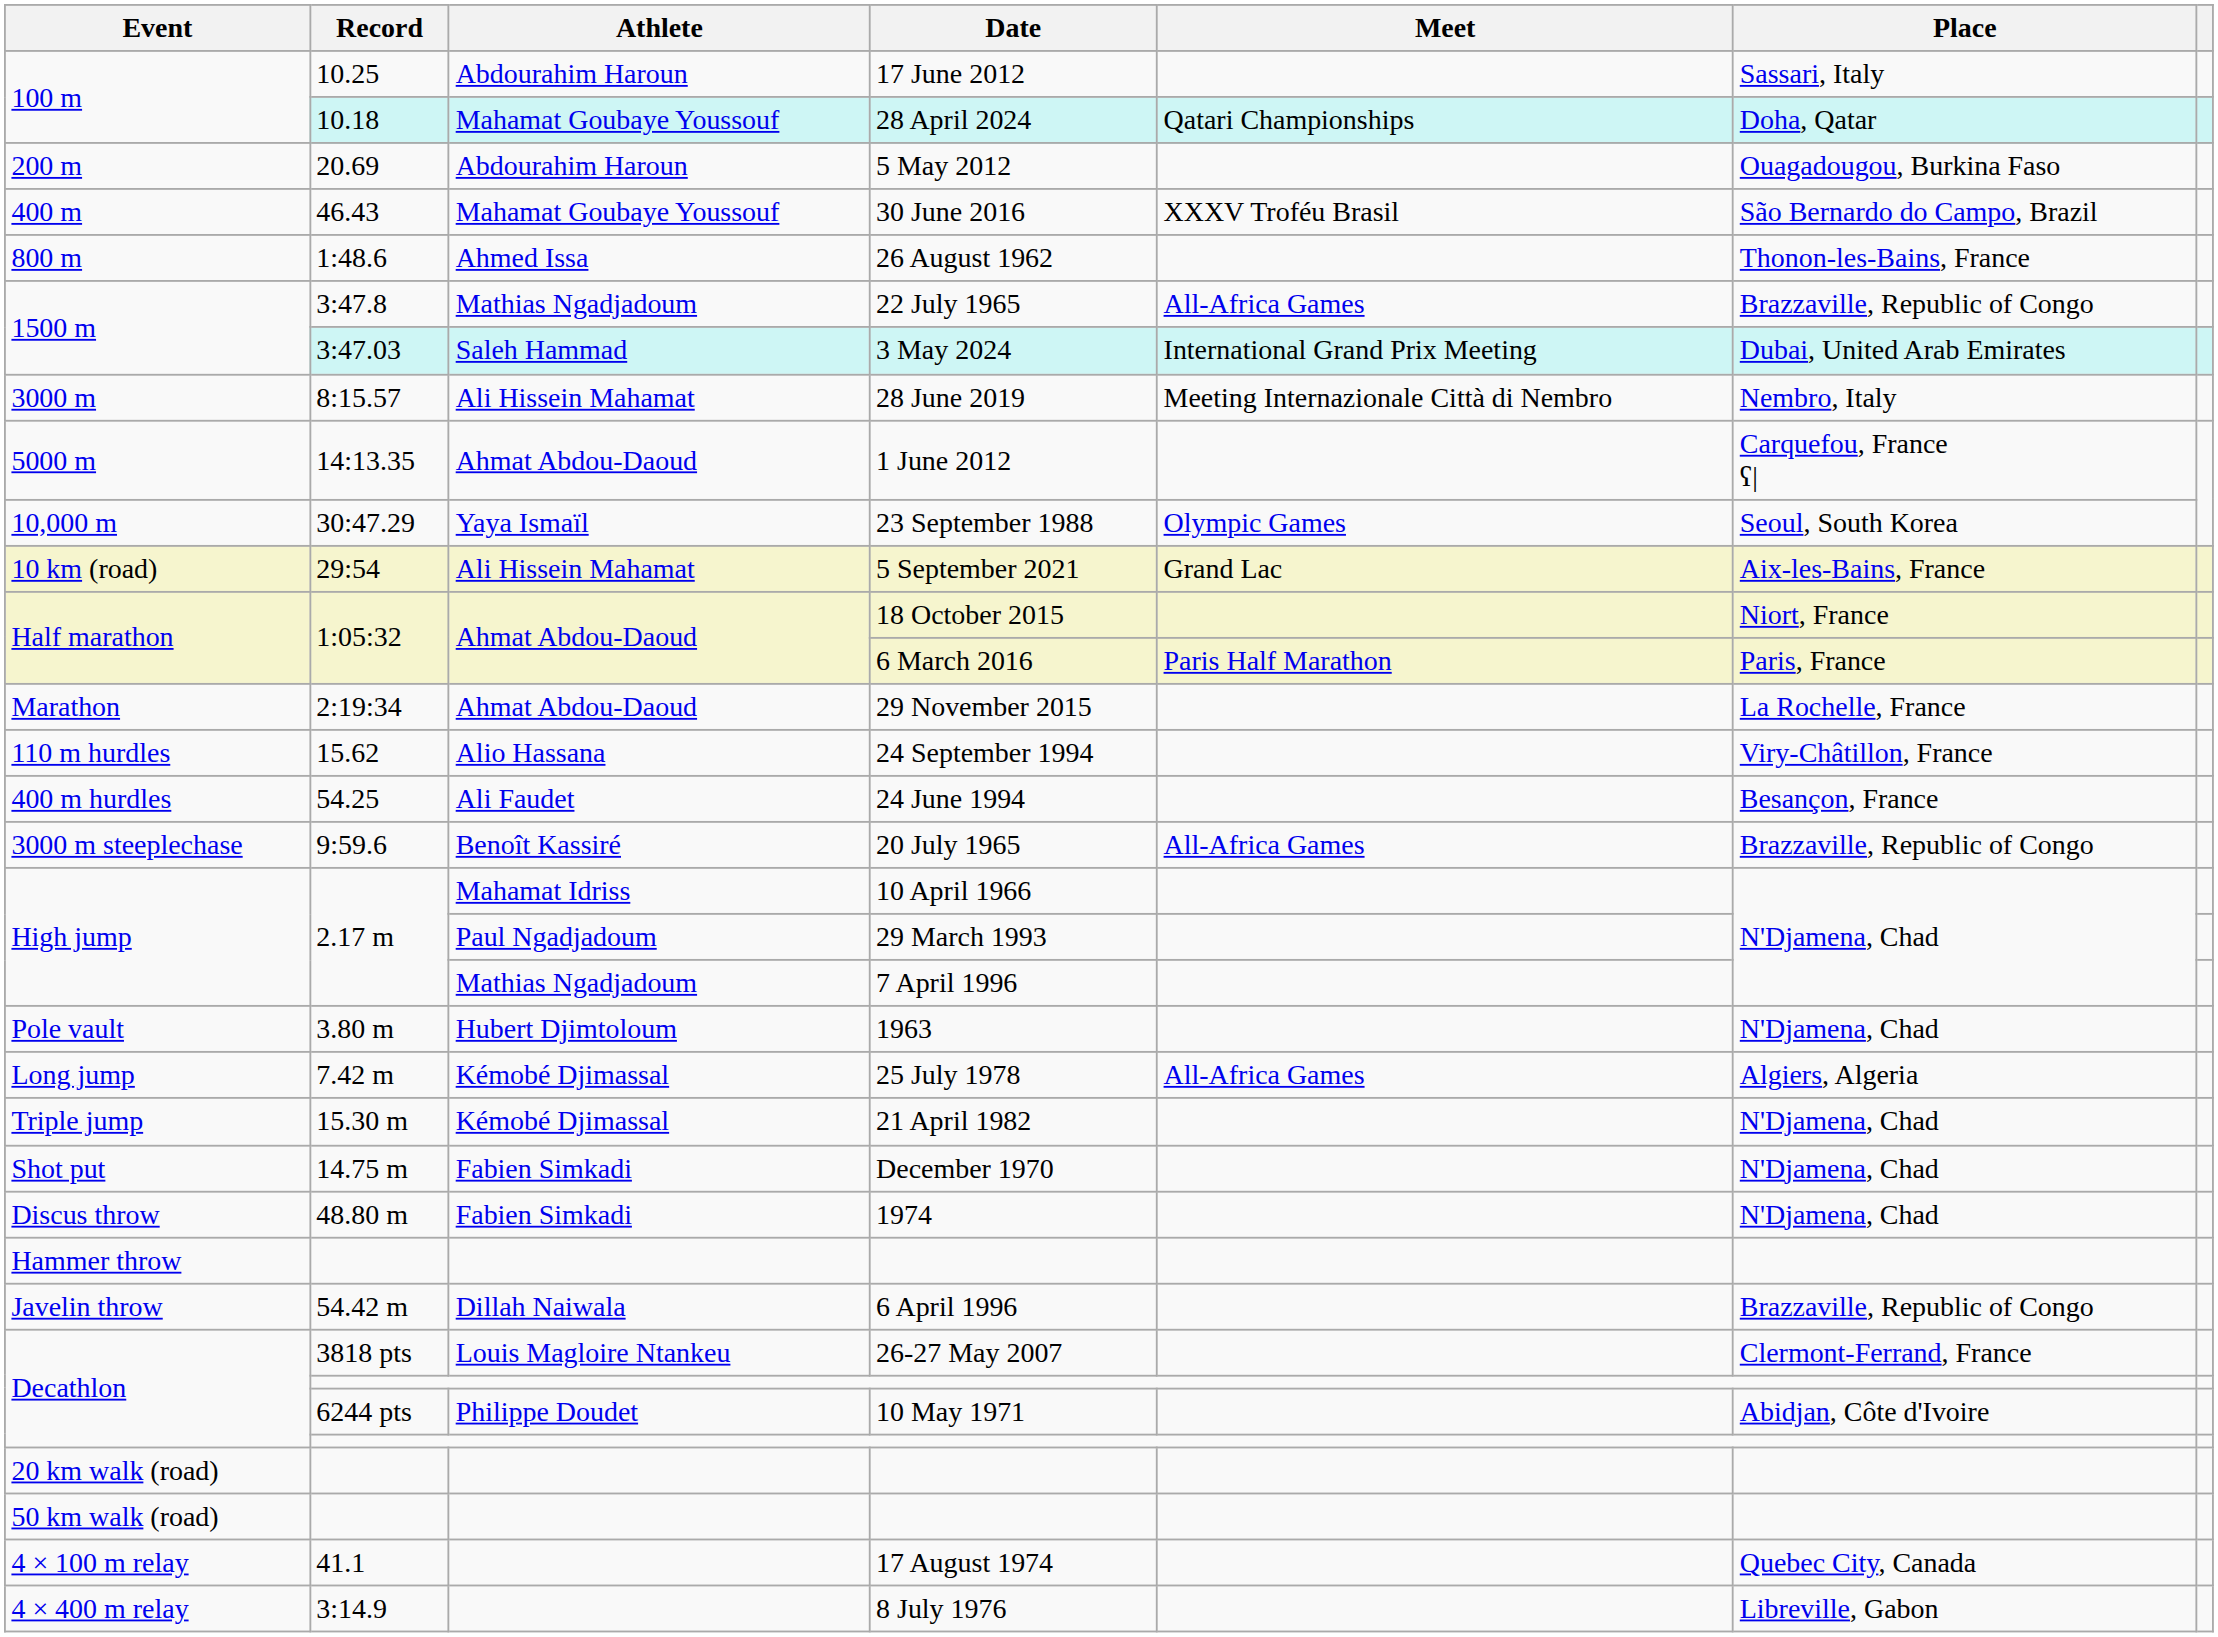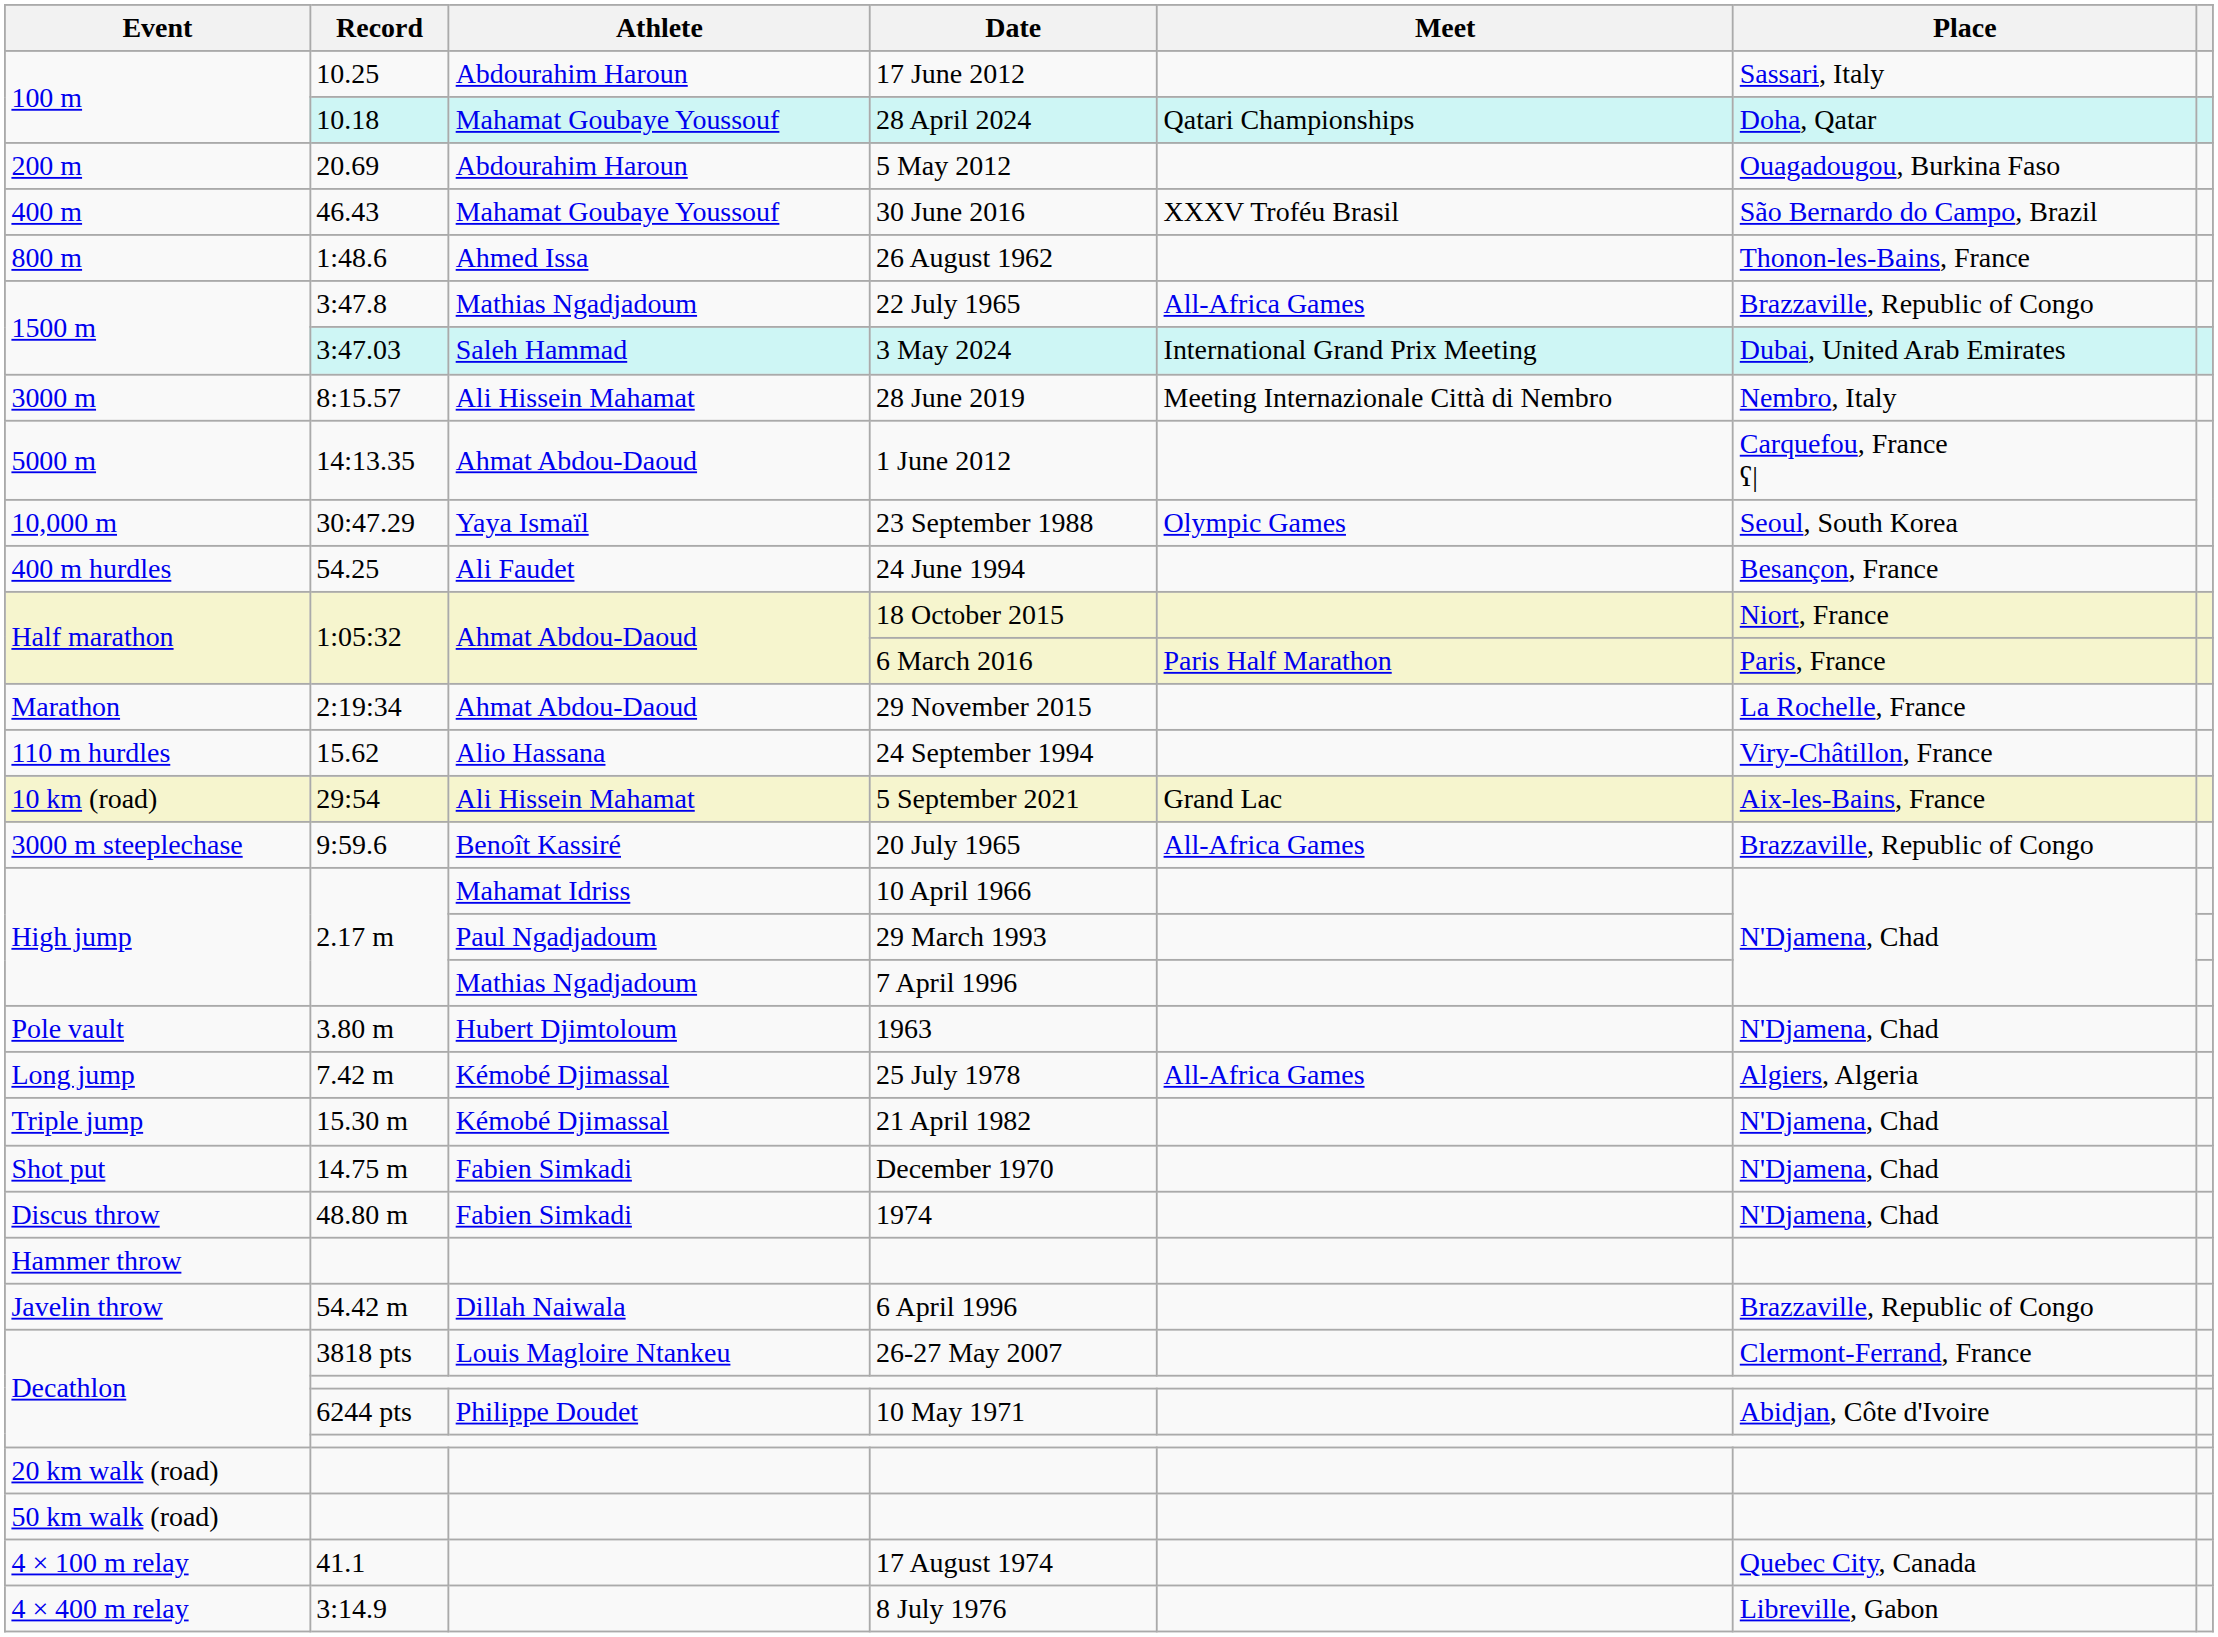rows swapped: 5 September 2021 <-> 24 June 1994
